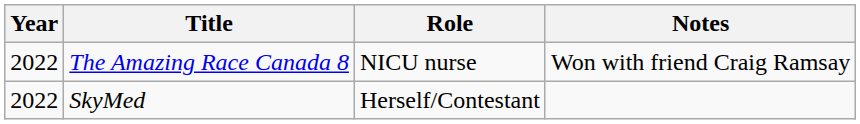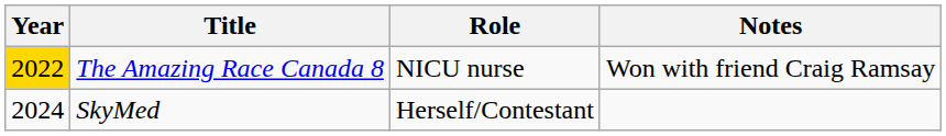The Amazing Race Canada 8 | Year: no background -> gold background
SkyMed | Year: 2022 -> 2024
